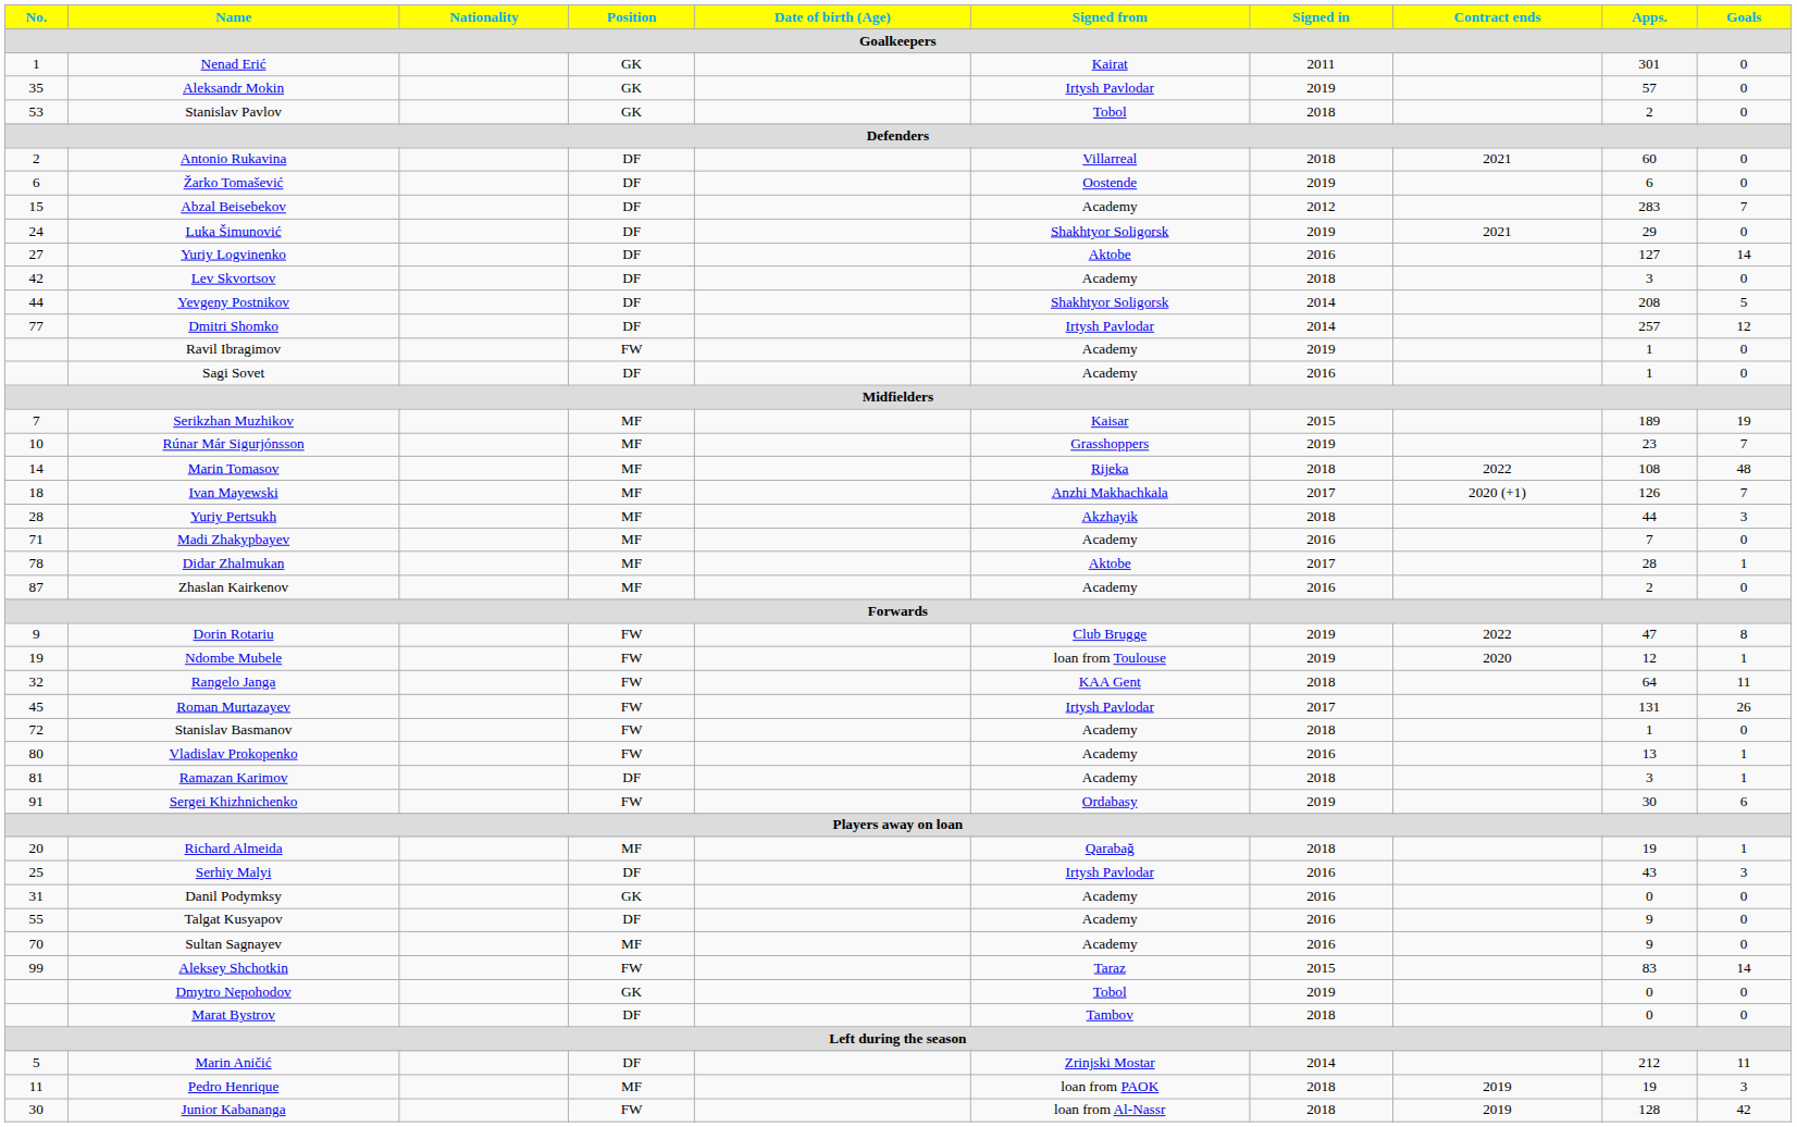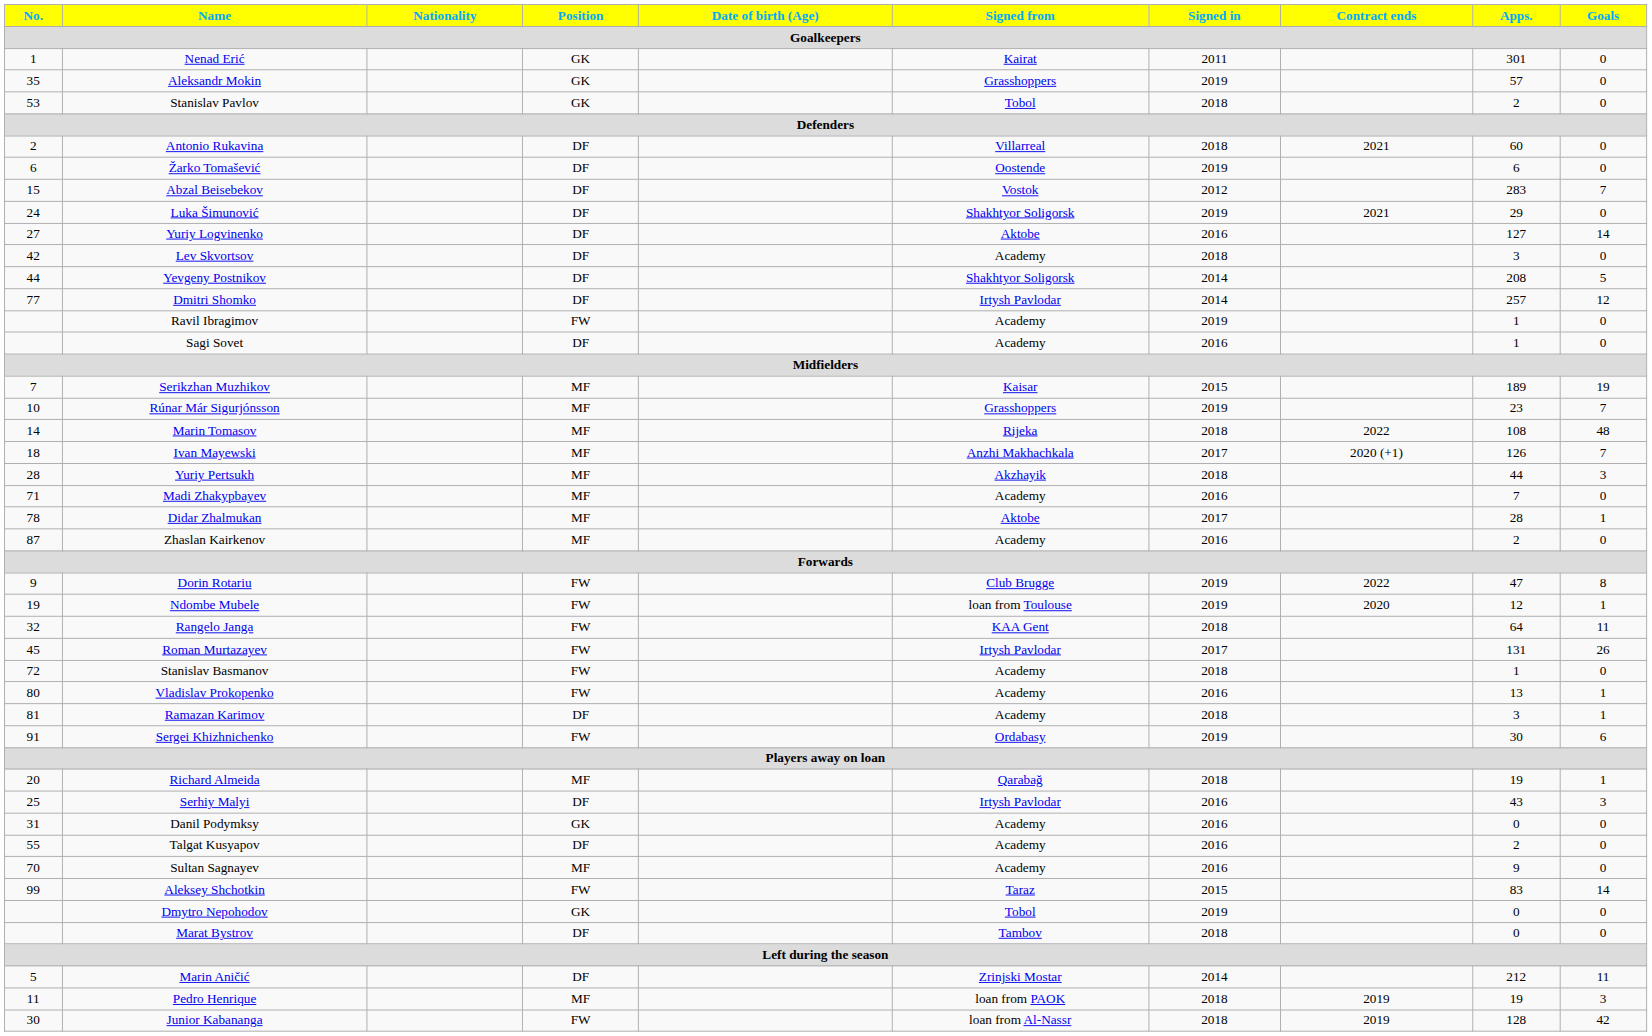Aleksandr Mokin | Signed from: Irtysh Pavlodar -> Grasshoppers
Abzal Beisebekov | Signed from: Academy -> Vostok
Talgat Kusyapov | Apps.: 9 -> 2
